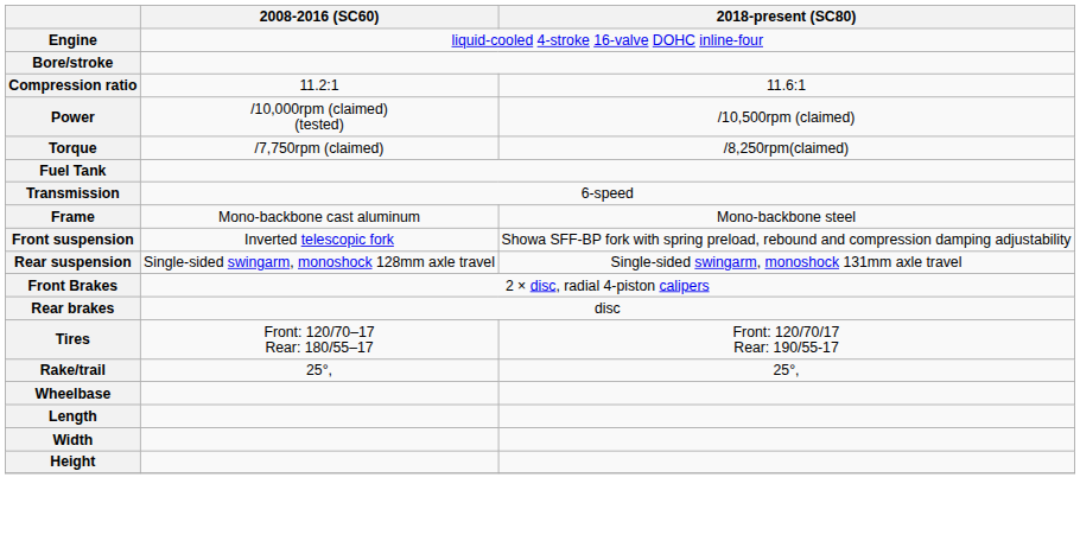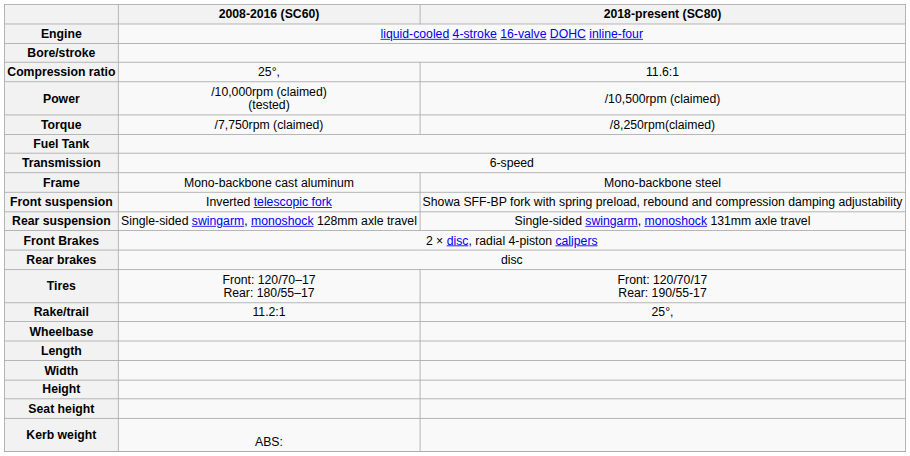Compression ratio | 2008-2016 (SC60): 11.2:1 -> 25°,
Rake/trail | 2008-2016 (SC60): 25°, -> 11.2:1
+ row: Seat height
+ row: Kerb weight | ABS:
